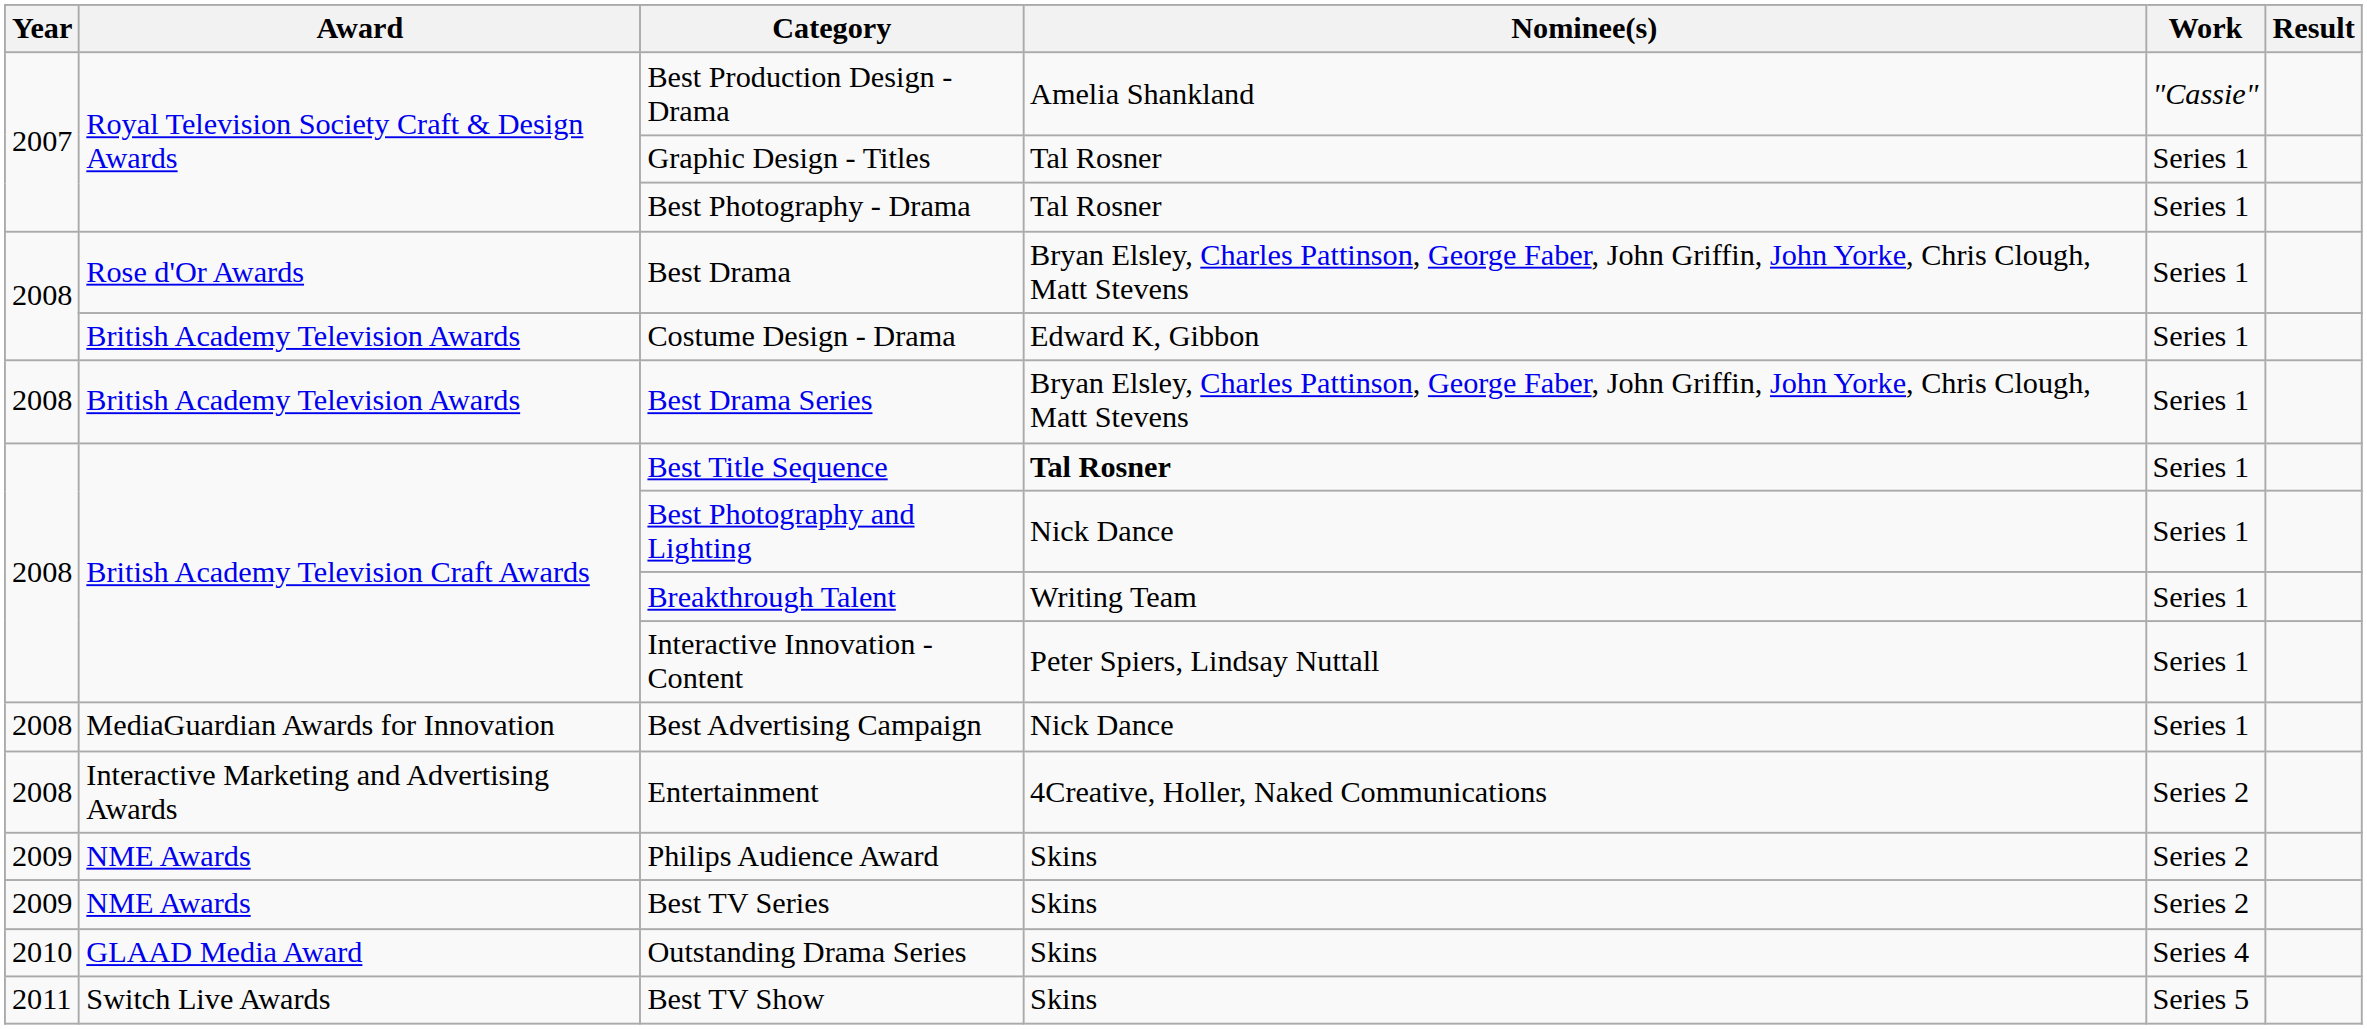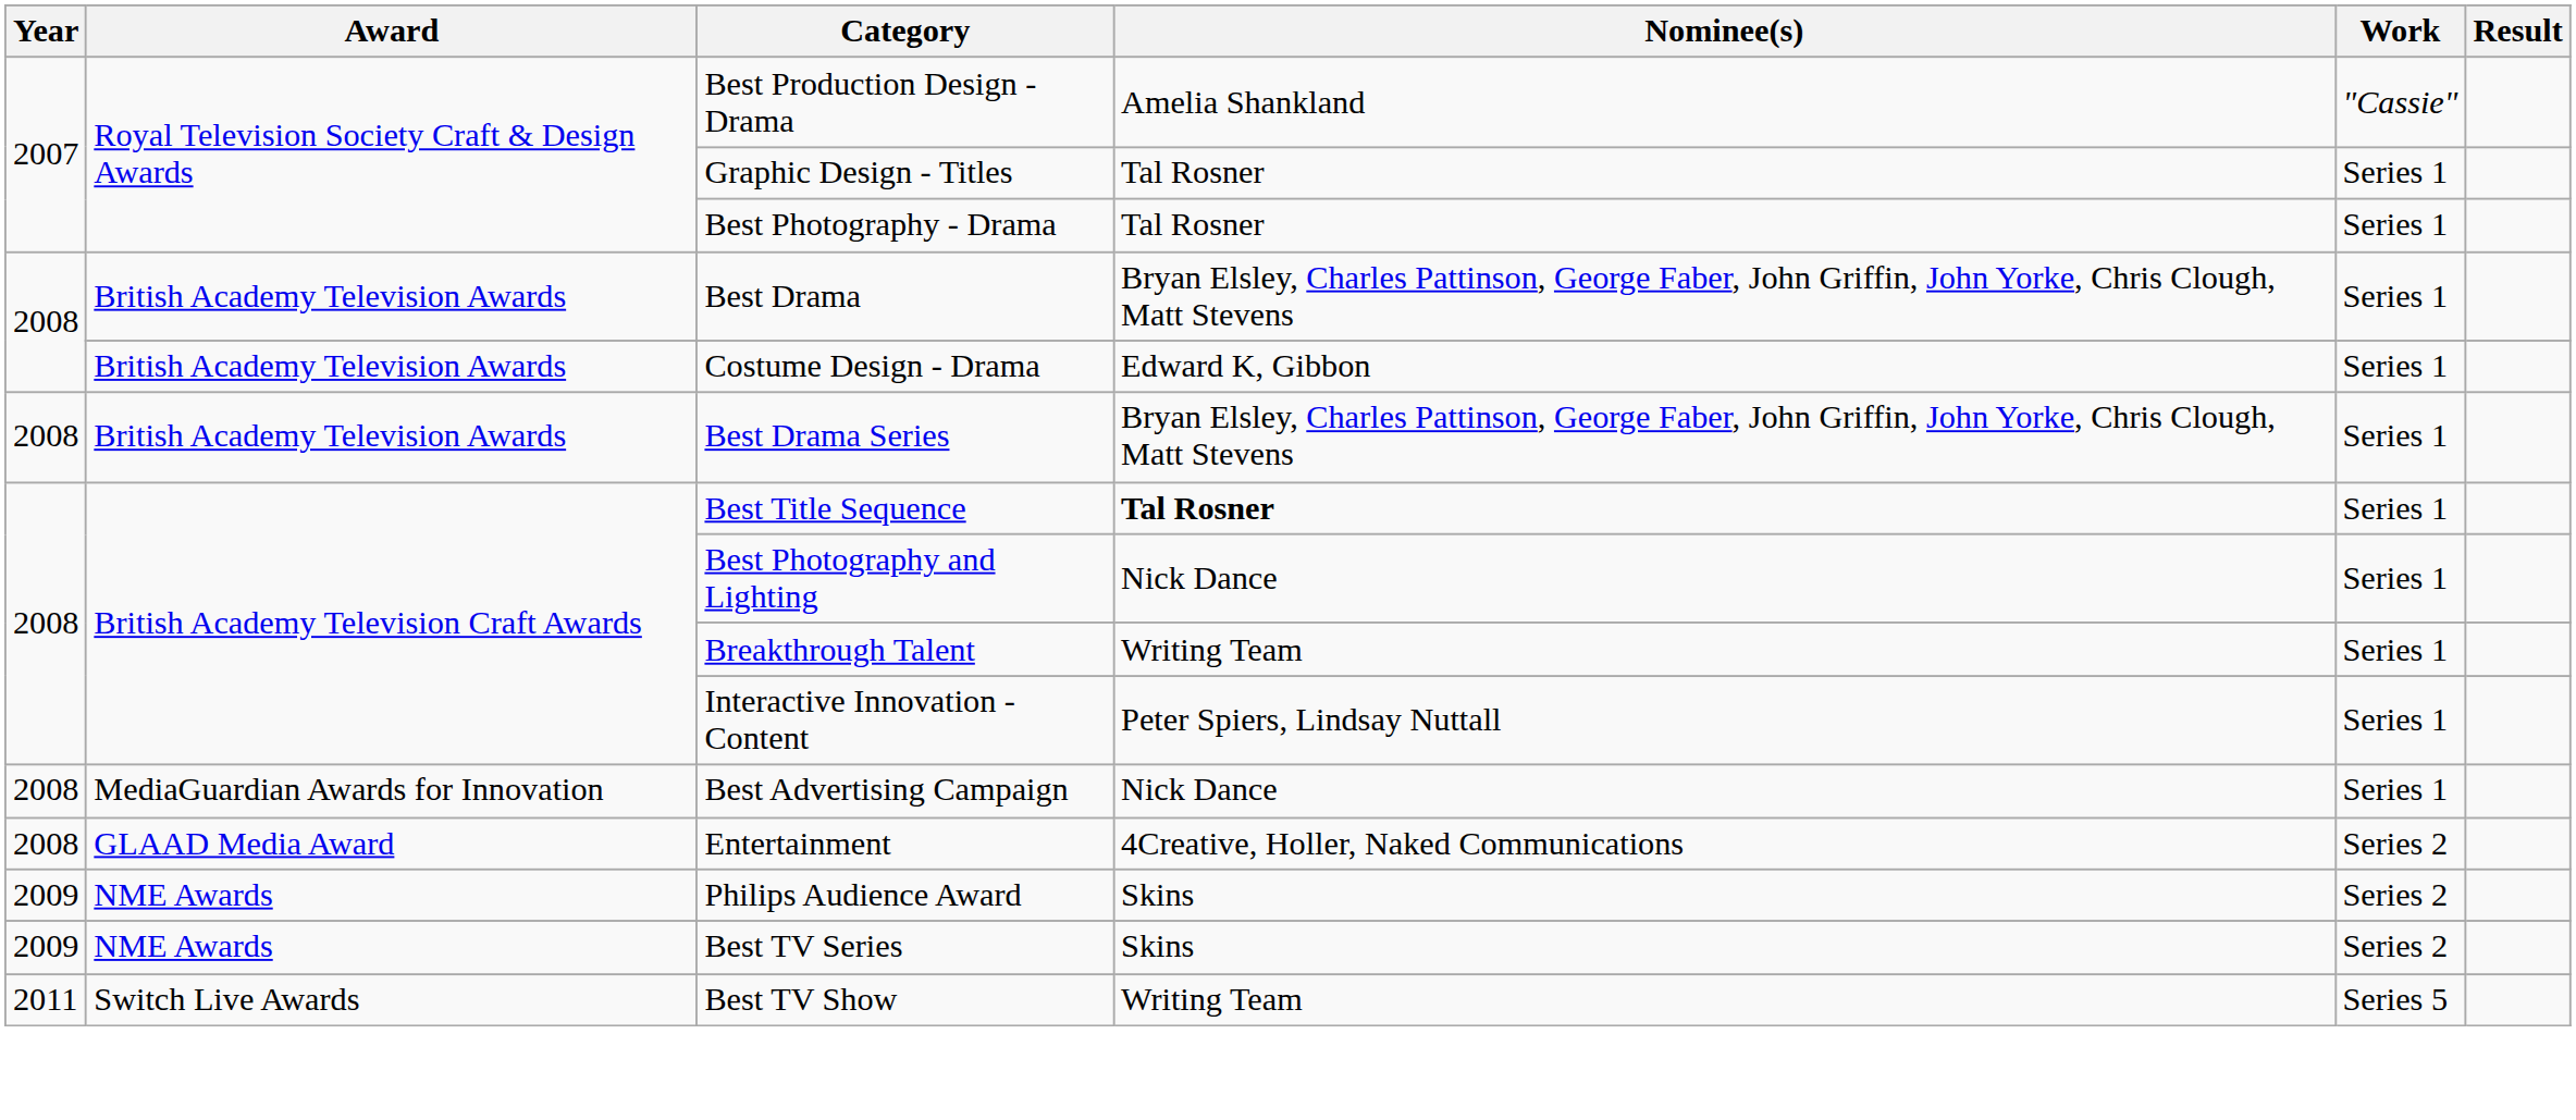Best Drama | Award: Rose d'Or Awards -> British Academy Television Awards
Entertainment | Award: Interactive Marketing and Advertising Awards -> GLAAD Media Award
- row: 2010 | GLAAD Media Award | Outstanding Drama Series | Skins | Series 4
Best TV Show | Nominee(s): Skins -> Writing Team
